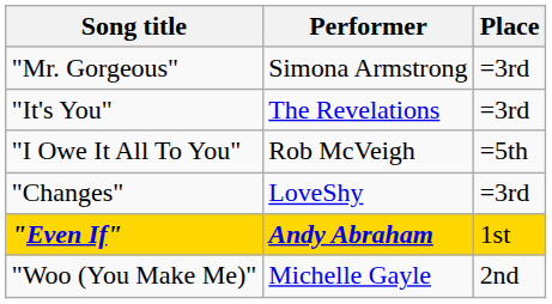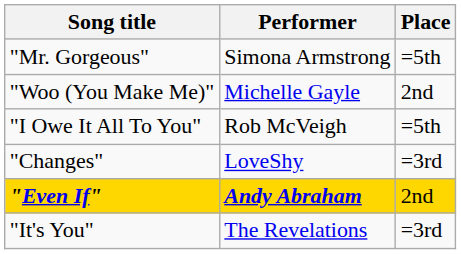"Mr. Gorgeous" | Place: =3rd -> =5th
rows swapped: "It's You" <-> "Woo (You Make Me)"
"Even If" | Place: 1st -> 2nd
